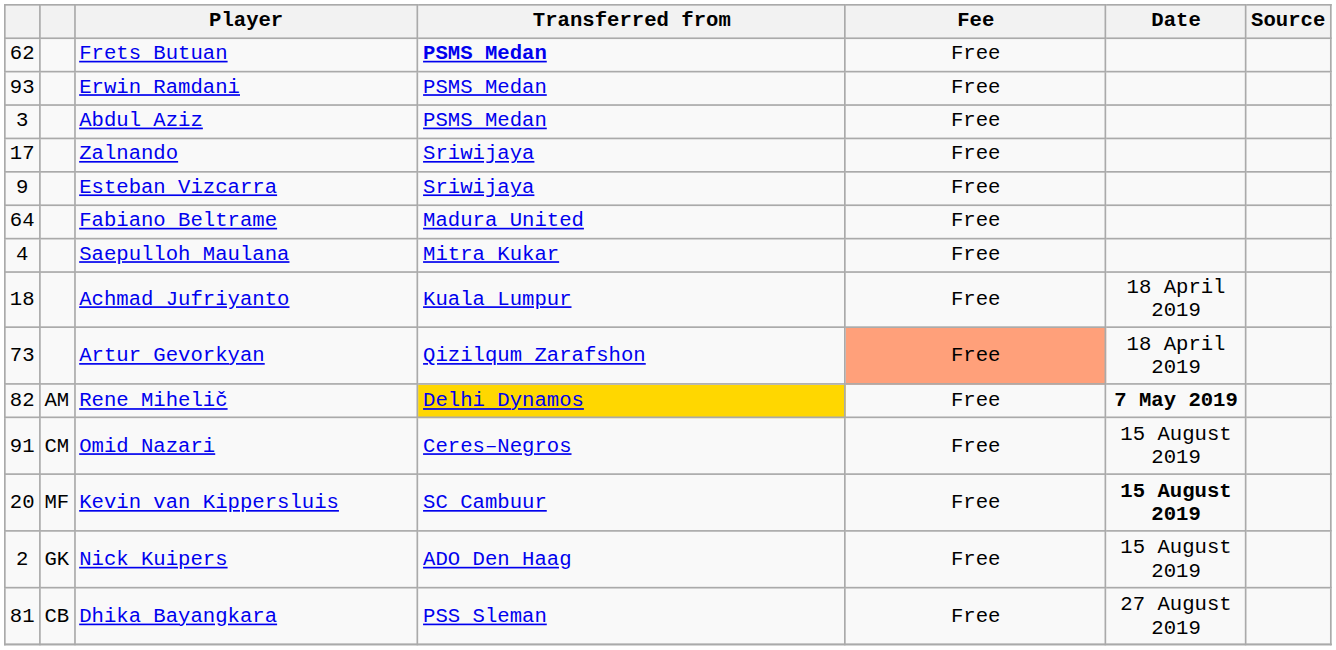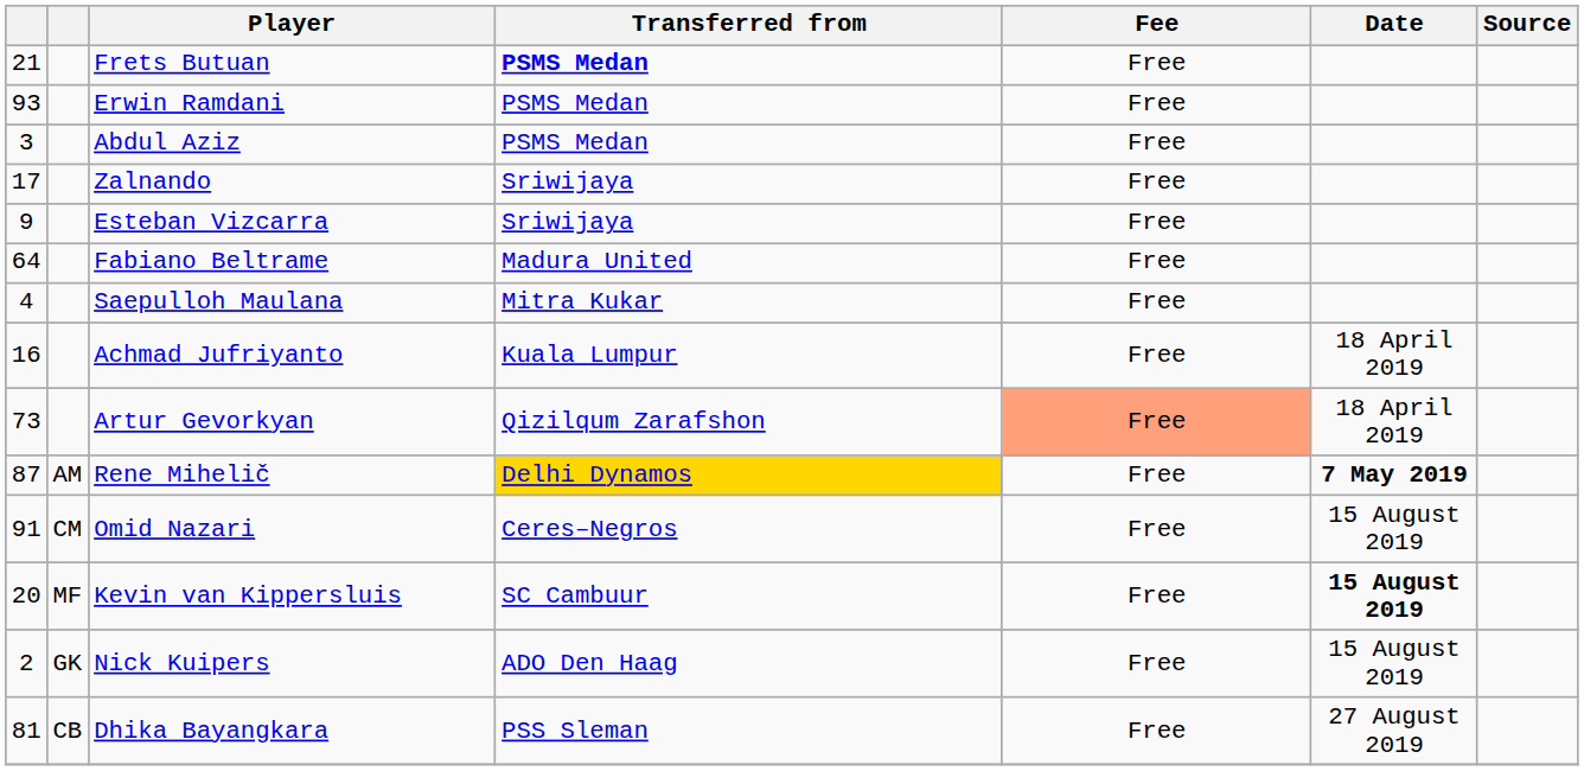Frets Butuan | column 1: 62 -> 21
Achmad Jufriyanto | column 1: 18 -> 16
Rene Mihelič | column 1: 82 -> 87
